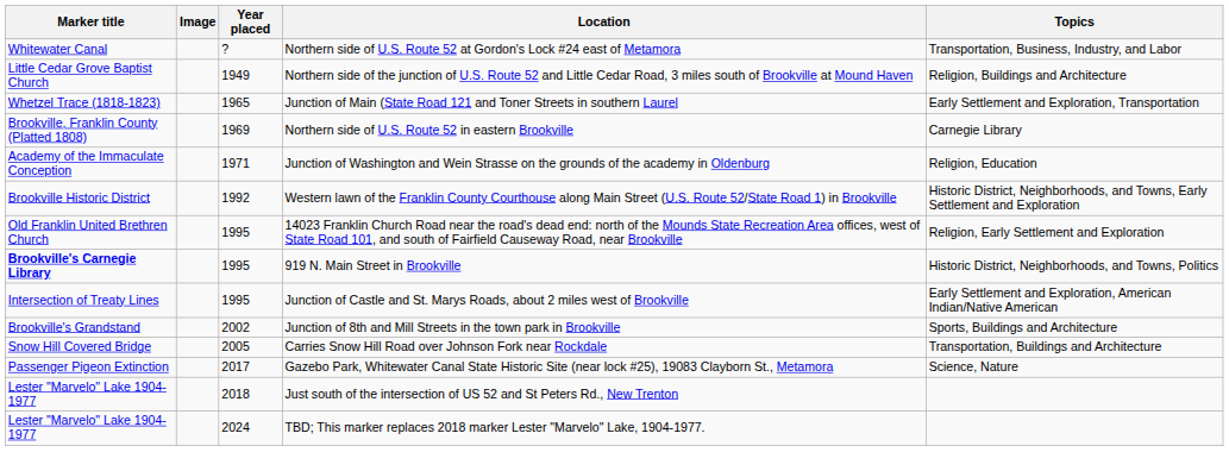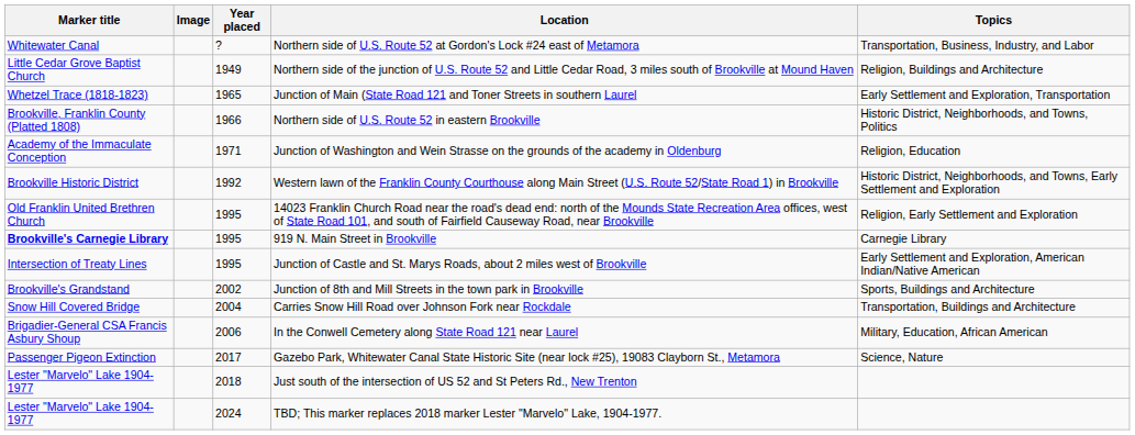Northern side of U.S. Route 52 in eastern Brookville | Year placed: 1969 -> 1966
Northern side of U.S. Route 52 in eastern Brookville | Topics: Carnegie Library -> Historic District, Neighborhoods, and Towns, Politics
919 N. Main Street in Brookville | Topics: Historic District, Neighborhoods, and Towns, Politics -> Carnegie Library
Carries Snow Hill Road over Johnson Fork near Rockdale | Year placed: 2005 -> 2004
+ row: Brigadier-General CSA Francis Asbury Shoup | 2006 | In the Conwell Cemetery along State Road 121 near Laurel | Military, Education, African American
